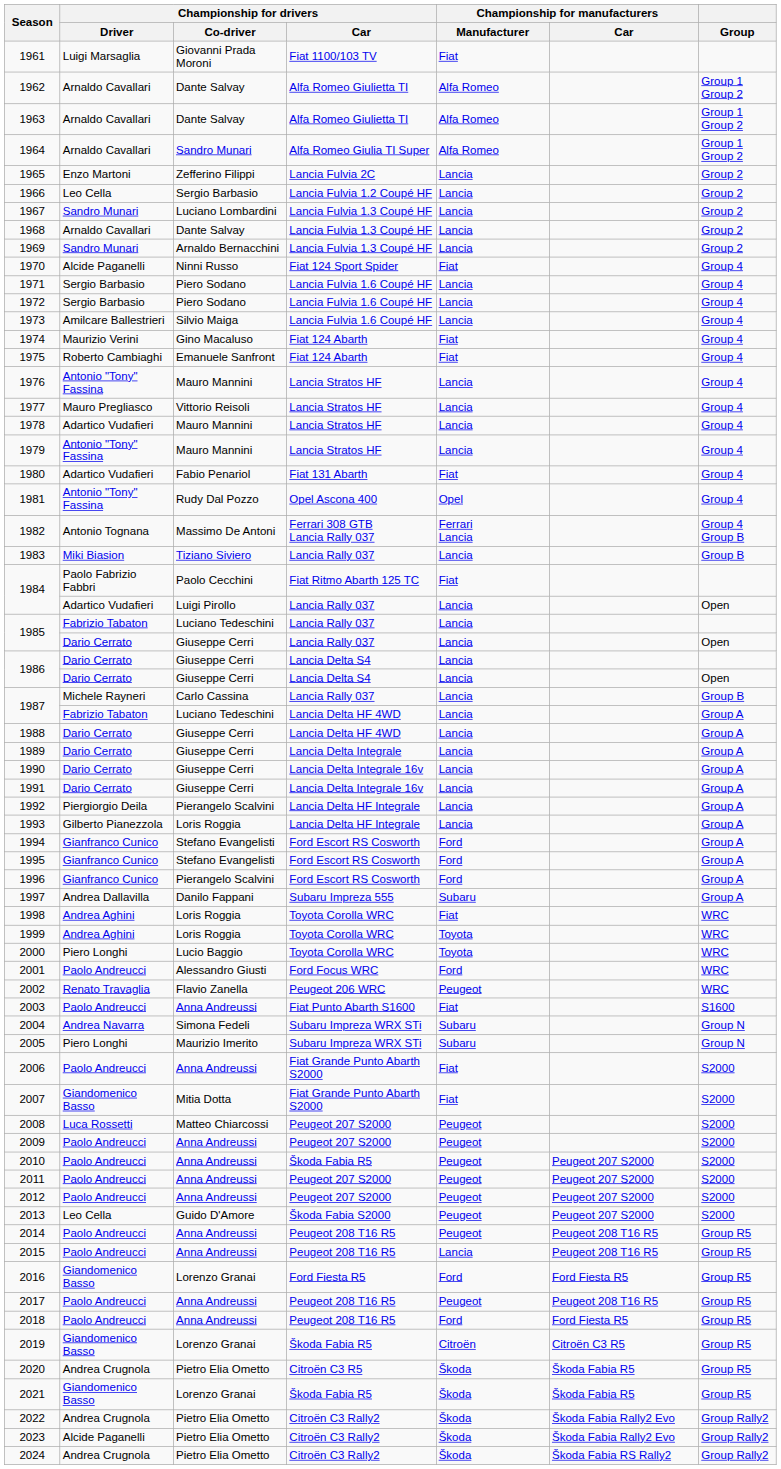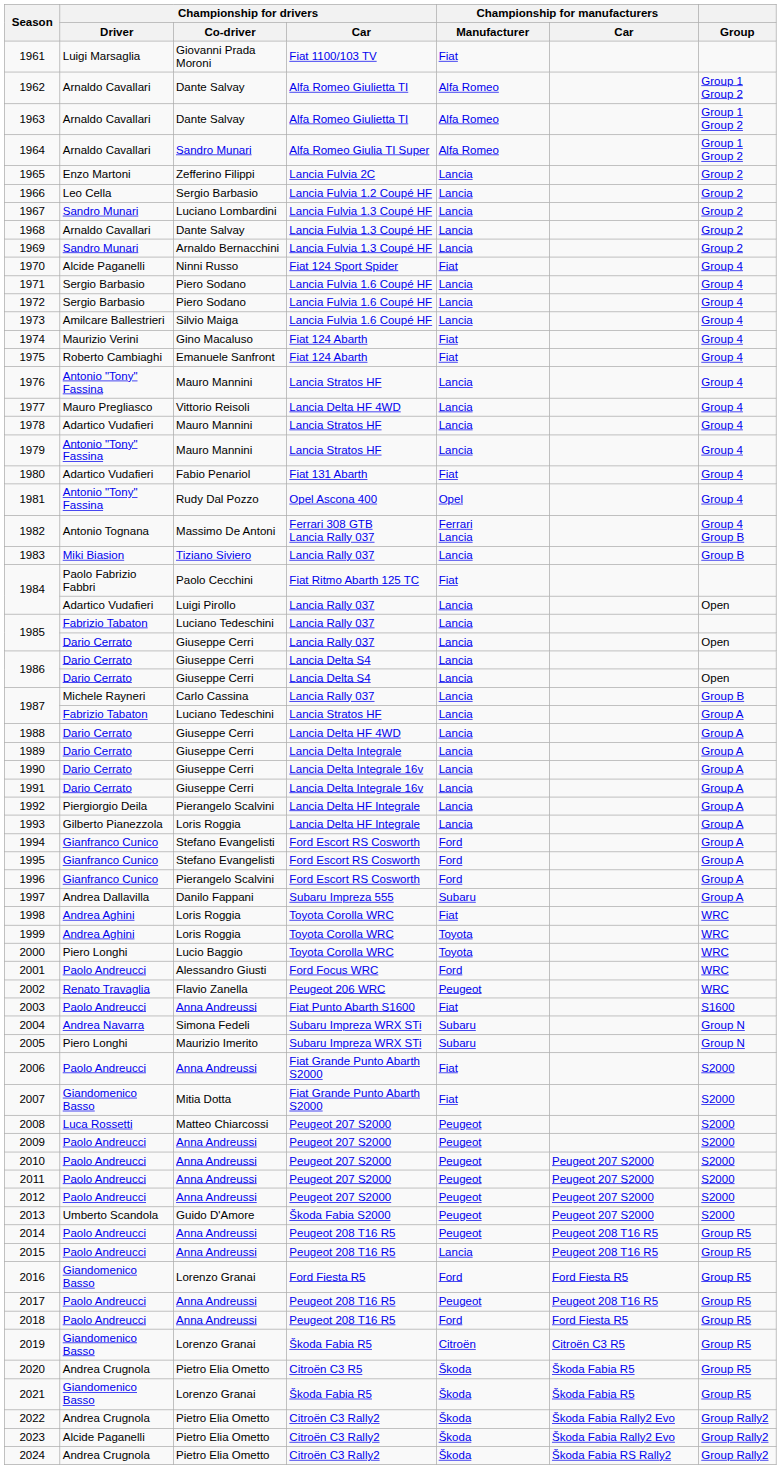1977 | Championship for drivers / Car: Lancia Stratos HF -> Lancia Delta HF 4WD
1987 / Luciano Tedeschini | Championship for drivers / Car: Lancia Delta HF 4WD -> Lancia Stratos HF
2010 | Championship for drivers / Car: Škoda Fabia R5 -> Peugeot 207 S2000
2013 | Championship for drivers / Driver: Leo Cella -> Umberto Scandola
